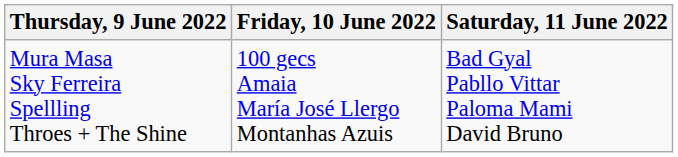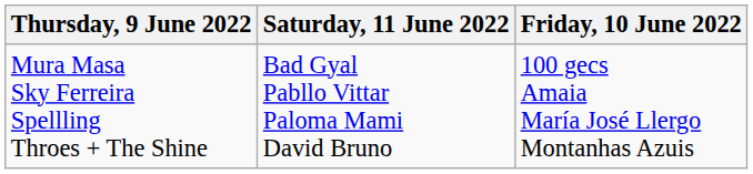columns swapped: Friday, 10 June 2022 <-> Saturday, 11 June 2022
